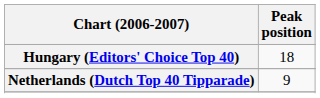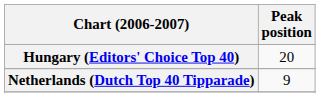Hungary (Editors' Choice Top 40) | Peak position: 18 -> 20
